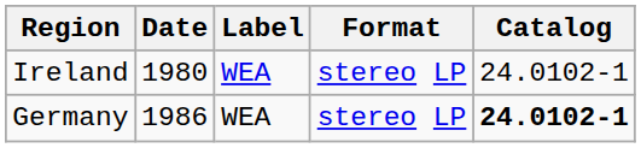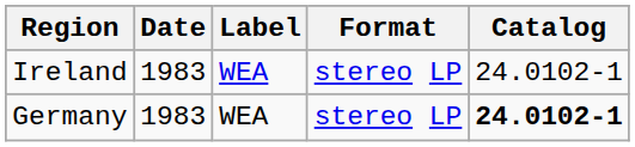Ireland | Date: 1980 -> 1983
Germany | Date: 1986 -> 1983
